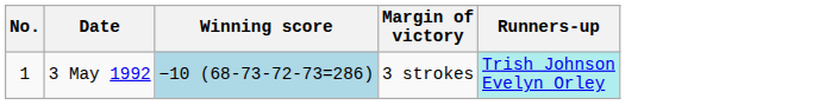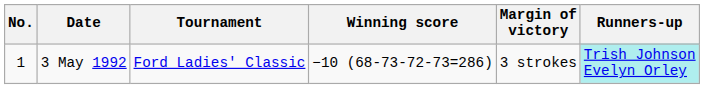+ column: Tournament | Ford Ladies' Classic
3 May 1992 | Winning score: lightblue background -> no background
